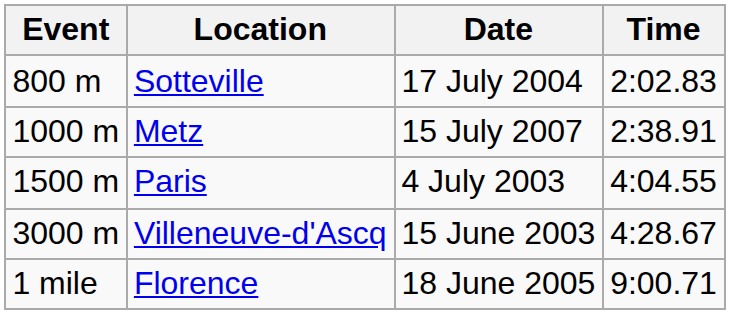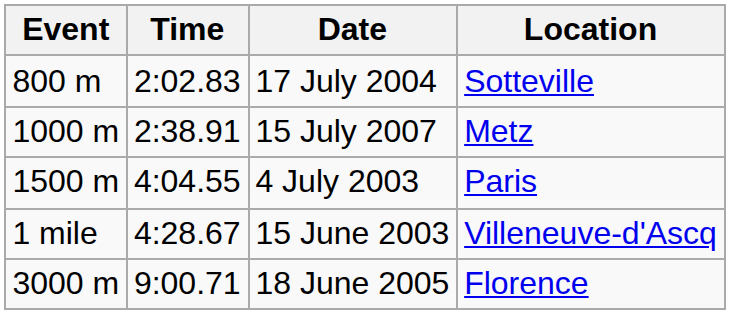columns swapped: Time <-> Location
15 June 2003 | Event: 3000 m -> 1 mile
18 June 2005 | Event: 1 mile -> 3000 m
